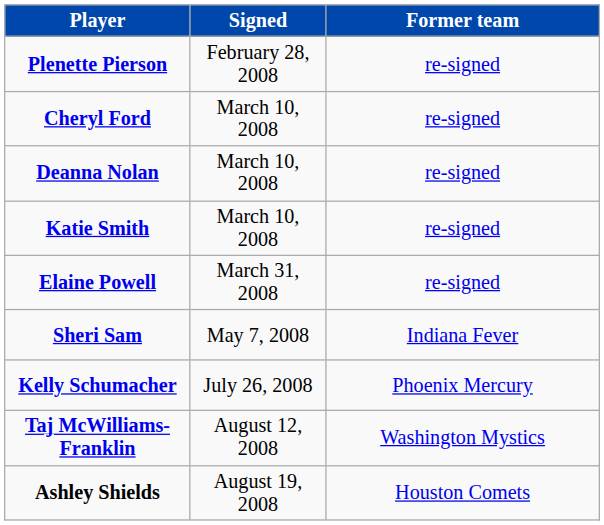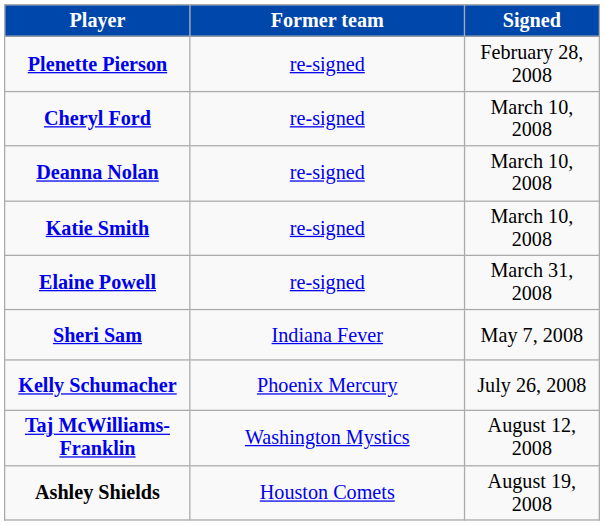columns swapped: Signed <-> Former team
